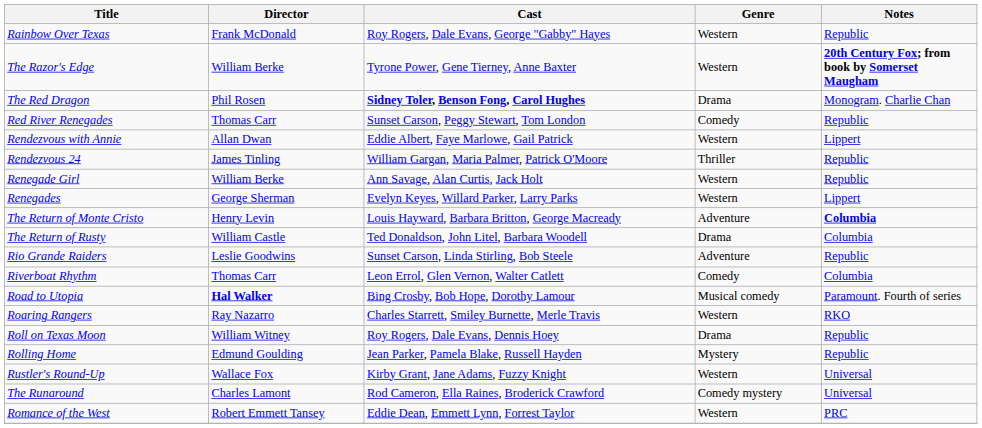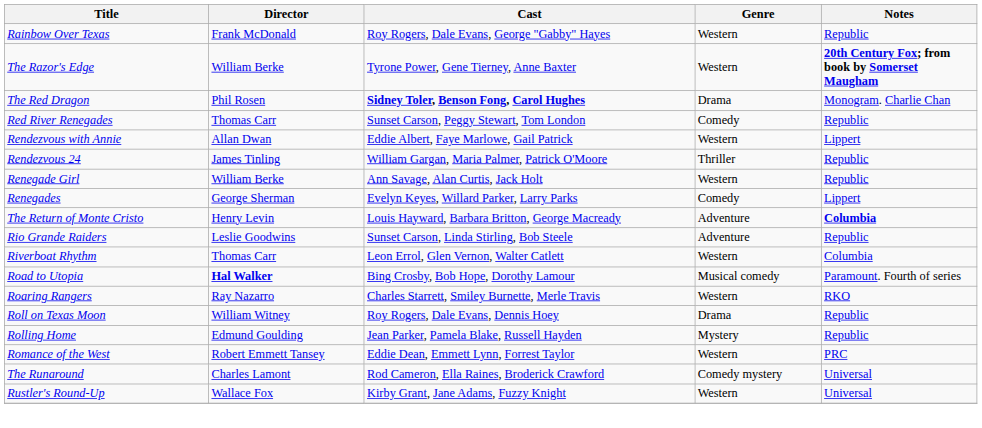Renegades | Genre: Western -> Comedy
- row: The Return of Rusty | William Castle | Ted Donaldson, John Litel, Barbara Woodell | Drama | Columbia
Riverboat Rhythm | Genre: Comedy -> Western
rows swapped: Romance of the West <-> Rustler's Round-Up
